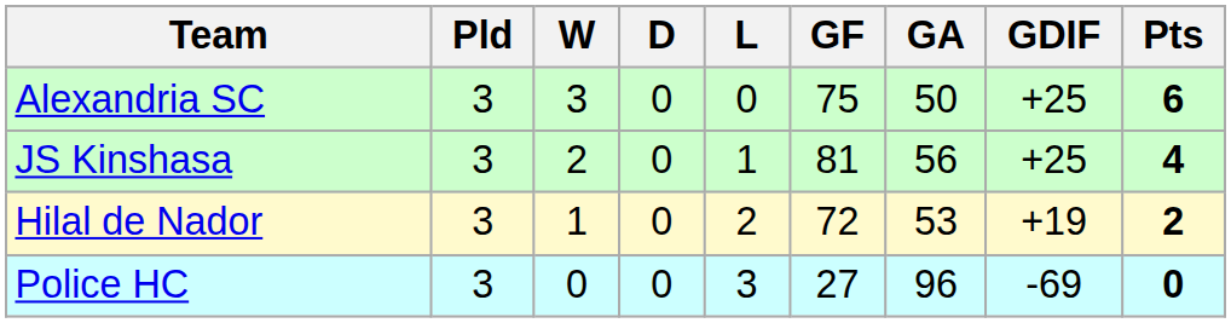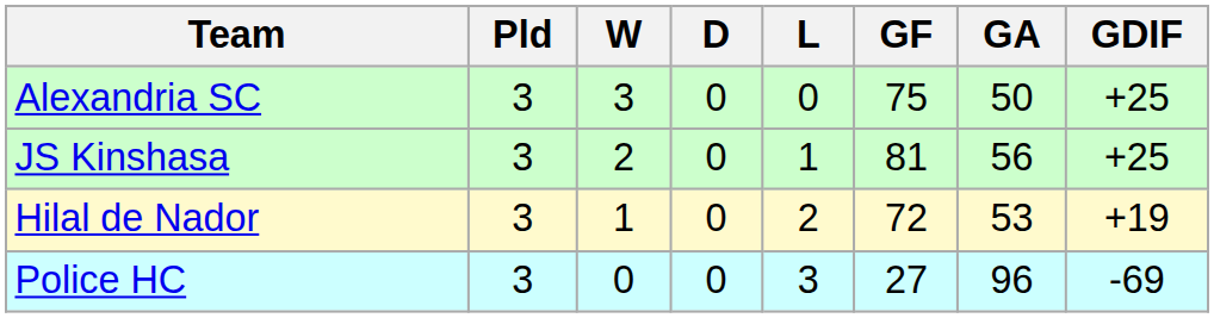- column: Pts | 6 | 4 | 2 | 0
